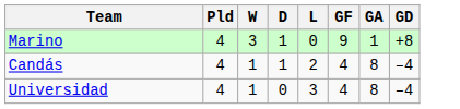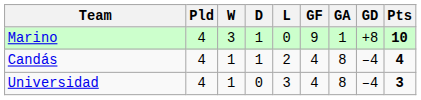+ column: Pts | 10 | 4 | 3
